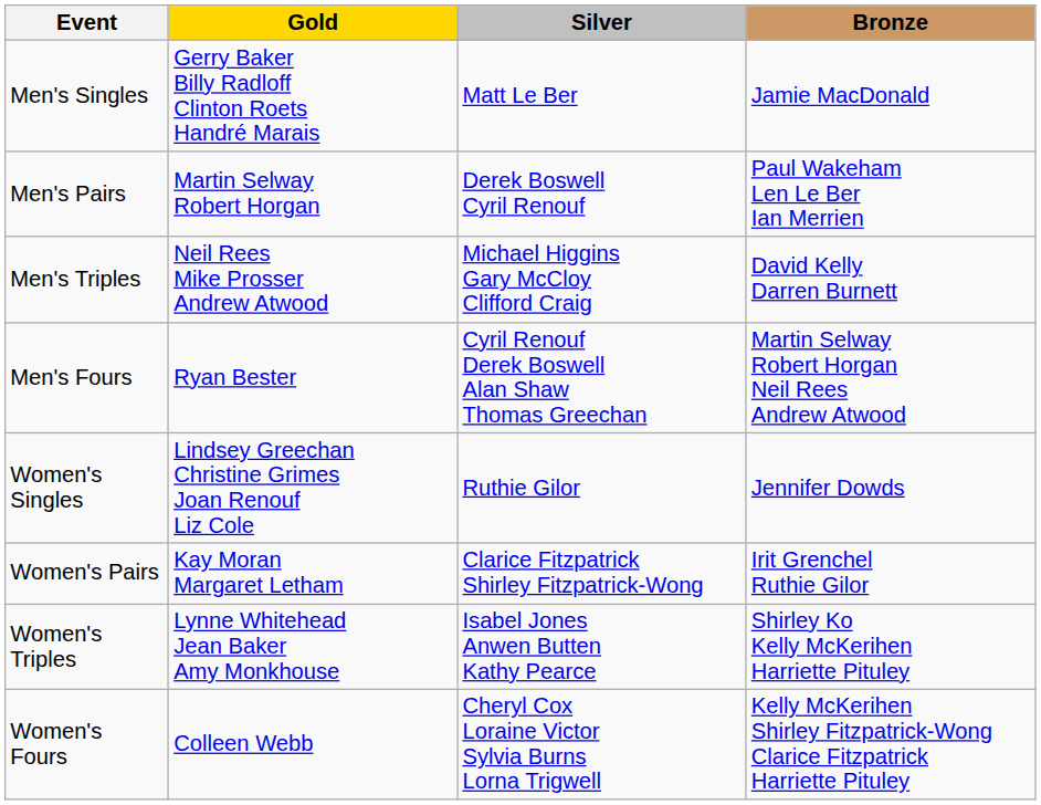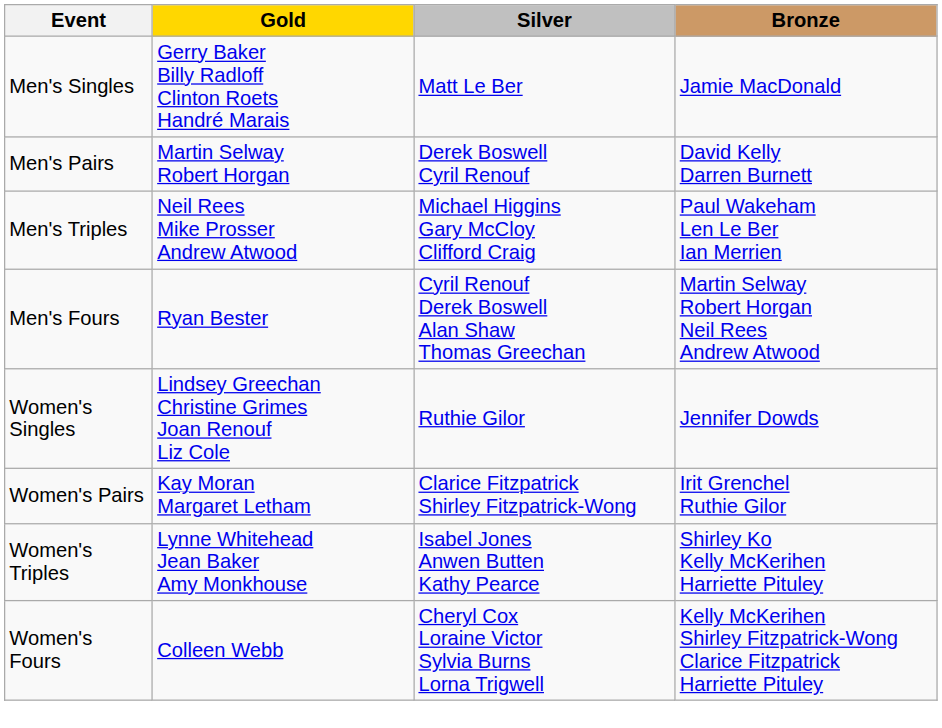Men's Pairs | Bronze: Paul Wakeham Len Le Ber Ian Merrien -> David Kelly Darren Burnett
Men's Triples | Bronze: David Kelly Darren Burnett -> Paul Wakeham Len Le Ber Ian Merrien
